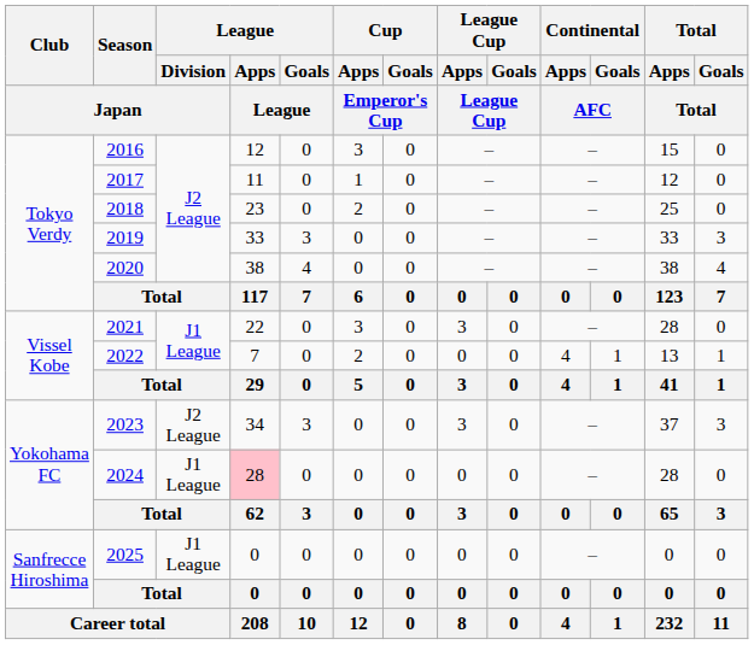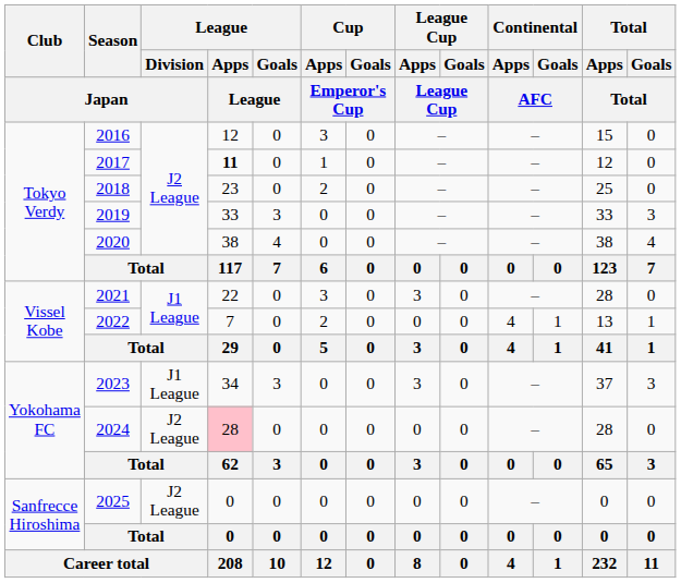2017 | League / Apps / League: normal -> bold
2023 | League / Division / Japan: J2 League -> J1 League
2024 | League / Division / Japan: J1 League -> J2 League
2025 | League / Division / Japan: J1 League -> J2 League
